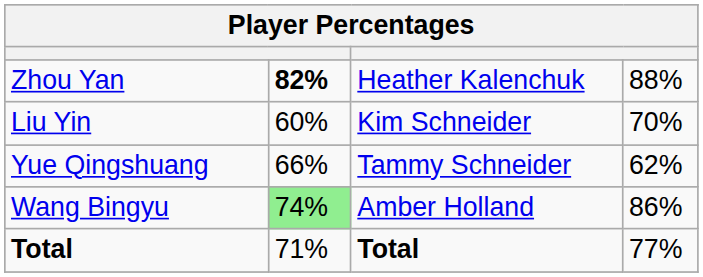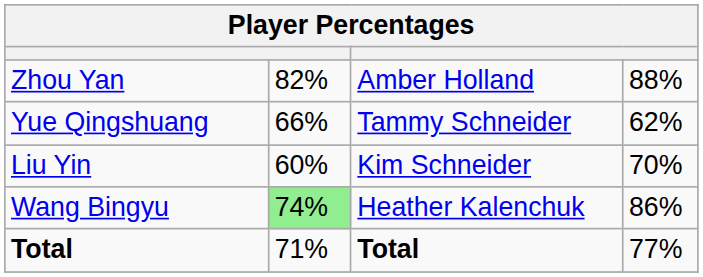Zhou Yan | column 2: bold -> normal
Zhou Yan | column 3: Heather Kalenchuk -> Amber Holland
rows swapped: Yue Qingshuang <-> Liu Yin
Wang Bingyu | column 3: Amber Holland -> Heather Kalenchuk
